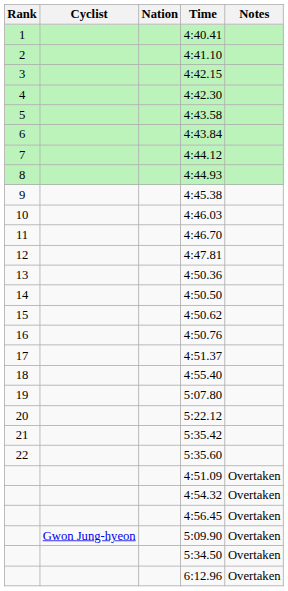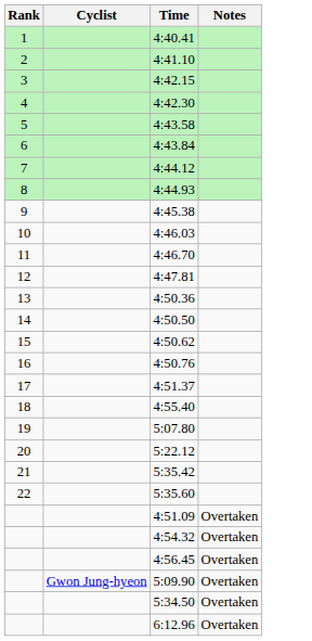- column: Nation
